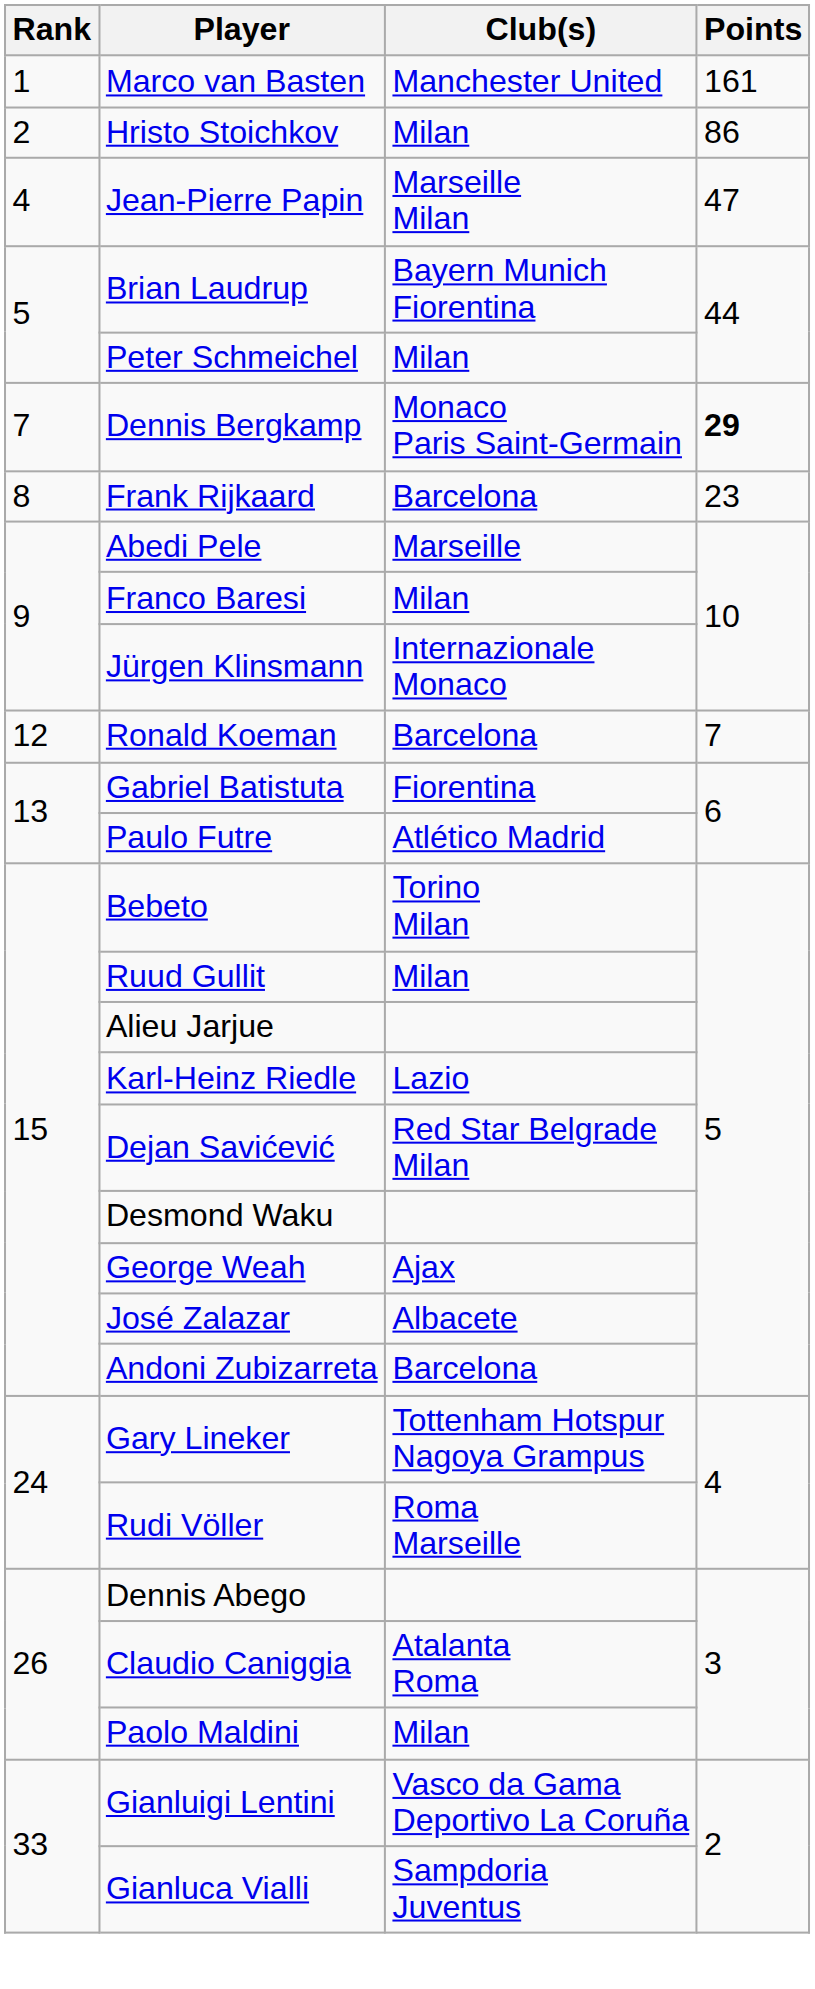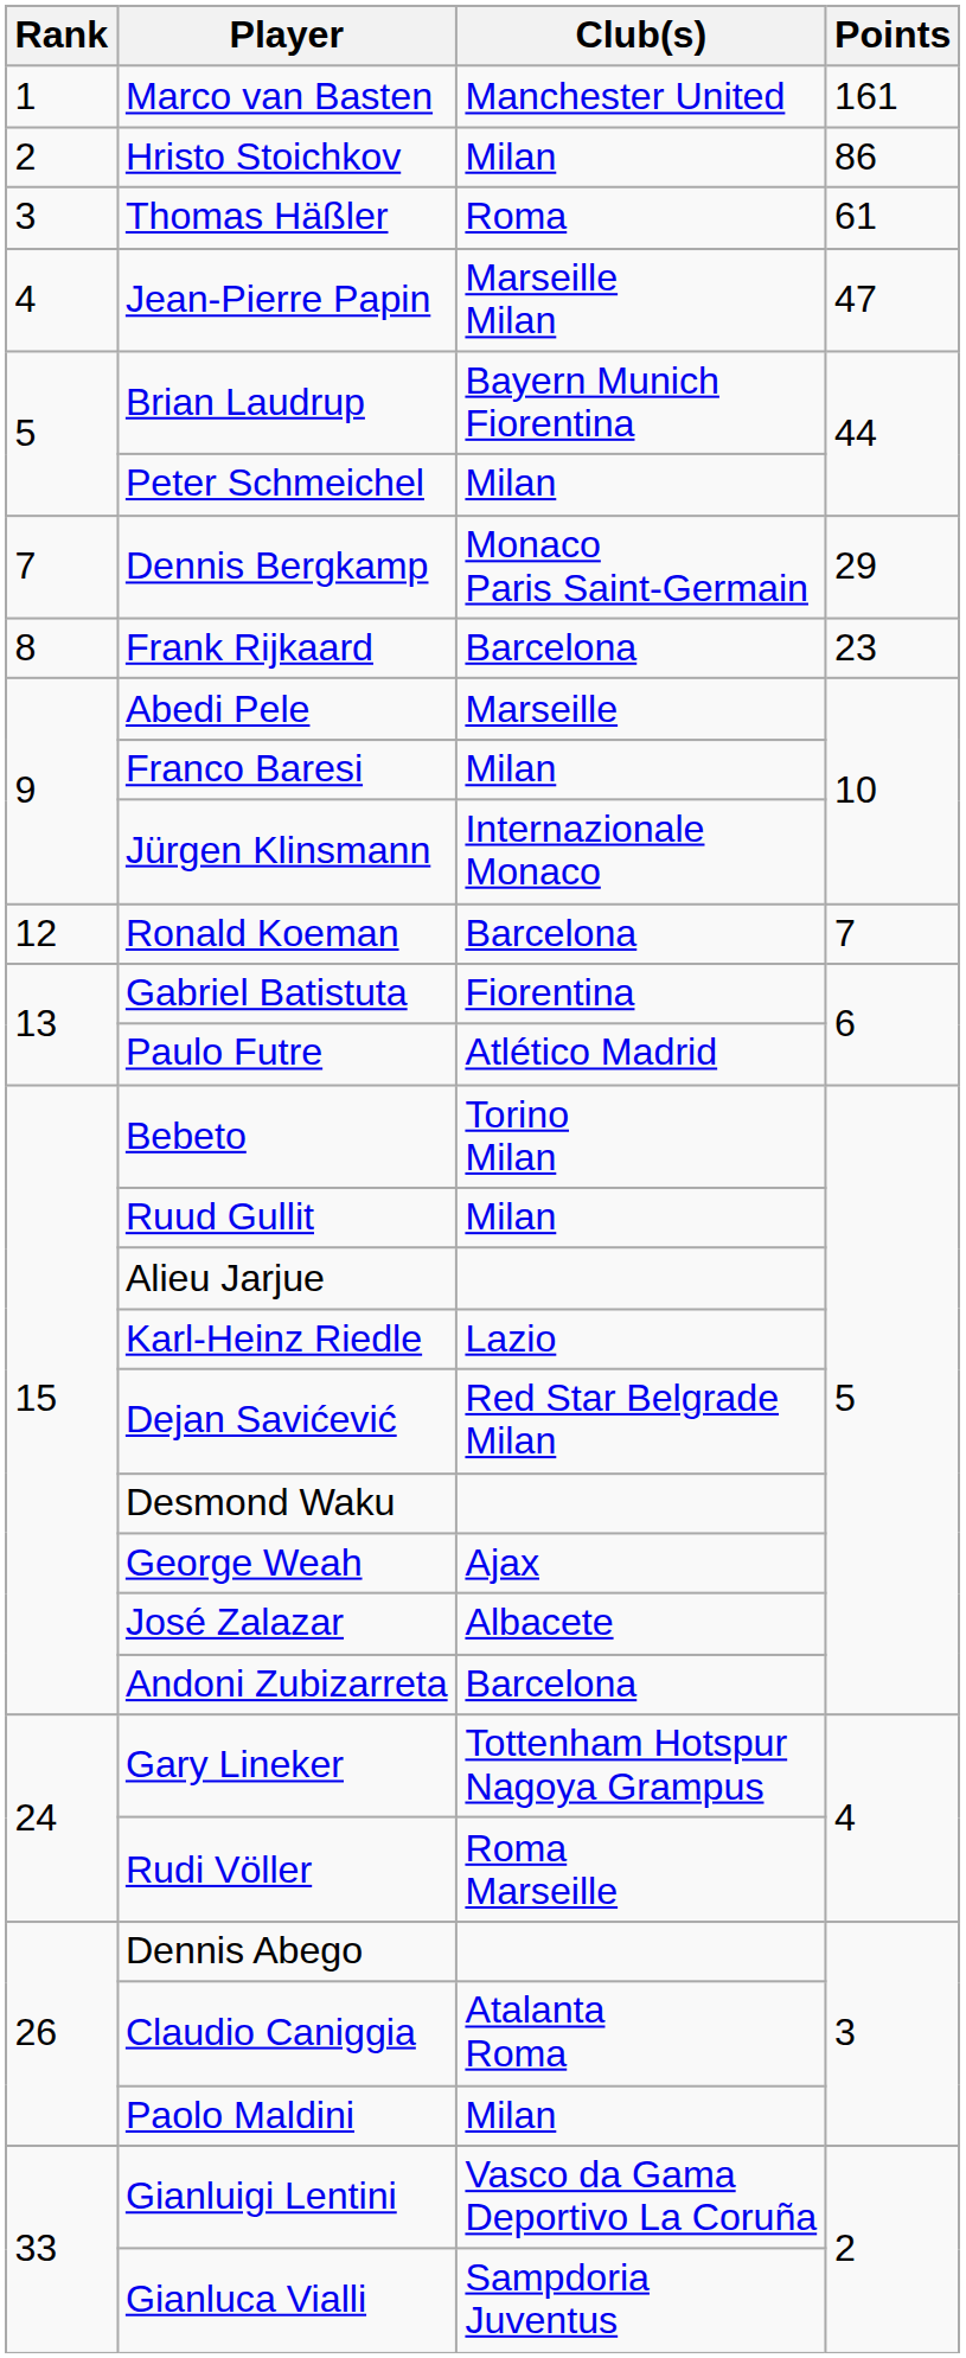+ row: 3 | Thomas Häßler | Roma | 61
Dennis Bergkamp | Points: bold -> normal
